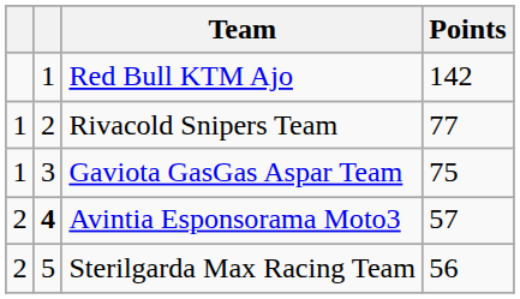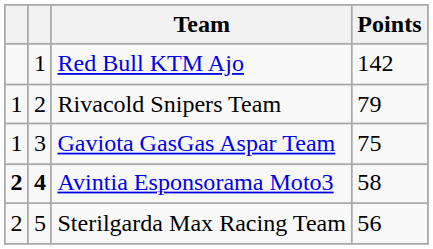Rivacold Snipers Team | Points: 77 -> 79
Avintia Esponsorama Moto3 | column 1: normal -> bold
Avintia Esponsorama Moto3 | Points: 57 -> 58
